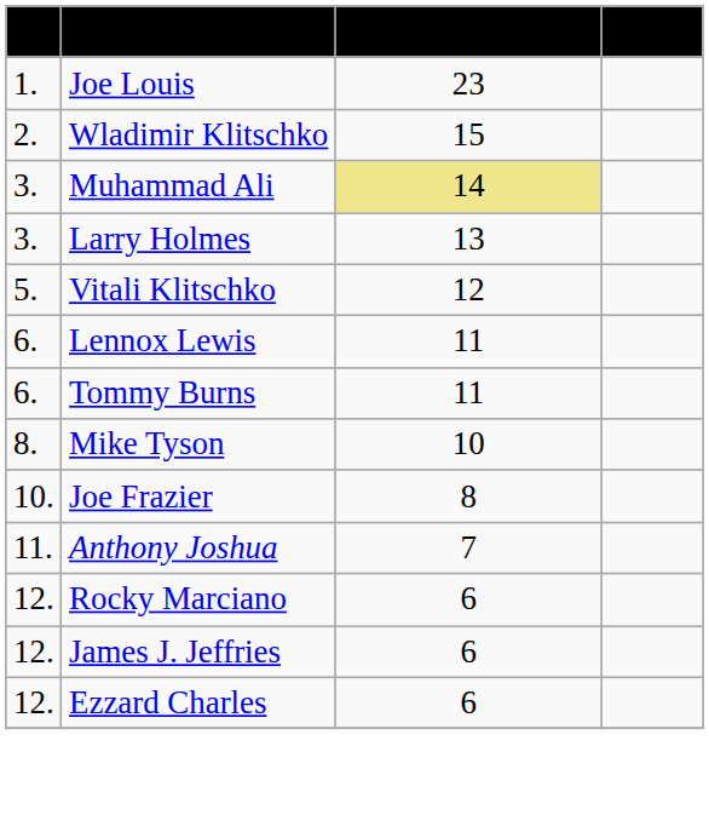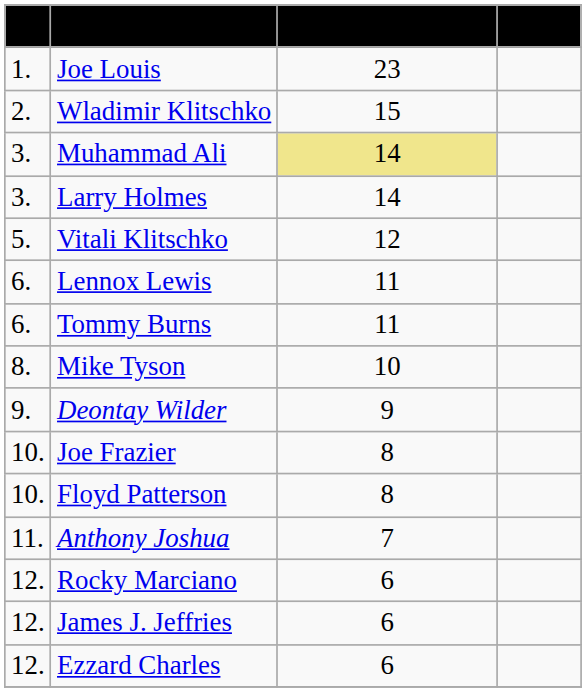Larry Holmes | Title fight finishes: 13 -> 14
+ row: 9. | Deontay Wilder | 9
+ row: 10. | Floyd Patterson | 8
